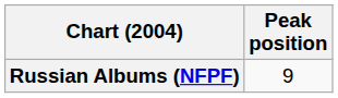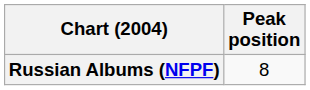Russian Albums (NFPF) | Peak position: 9 -> 8
